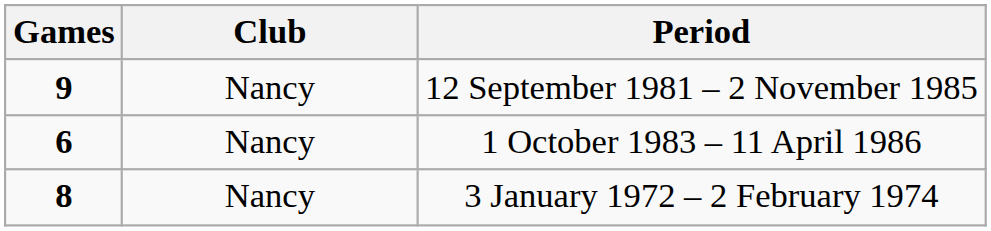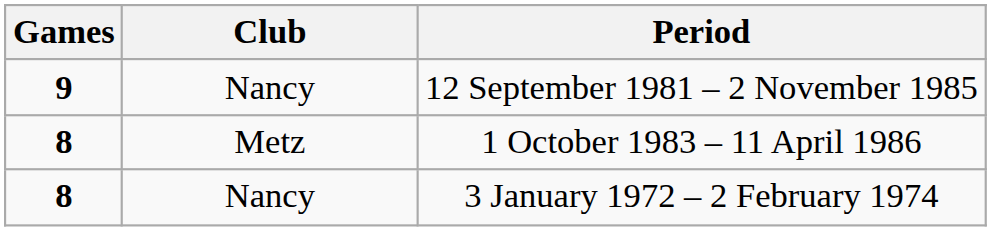1 October 1983 – 11 April 1986 | Games: 6 -> 8
1 October 1983 – 11 April 1986 | Club: Nancy -> Metz
